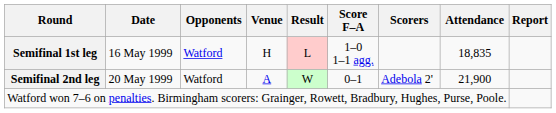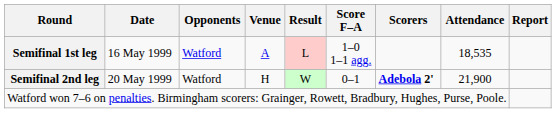Semifinal 1st leg | Venue: H -> A
Semifinal 1st leg | Attendance: 18,835 -> 18,535
Semifinal 2nd leg | Venue: A -> H
Semifinal 2nd leg | Scorers: normal -> bold
